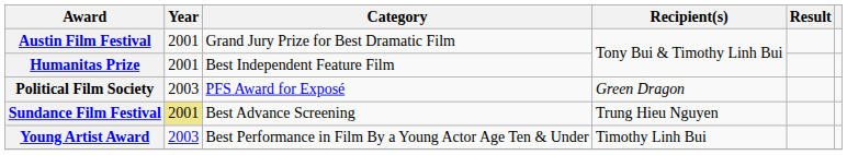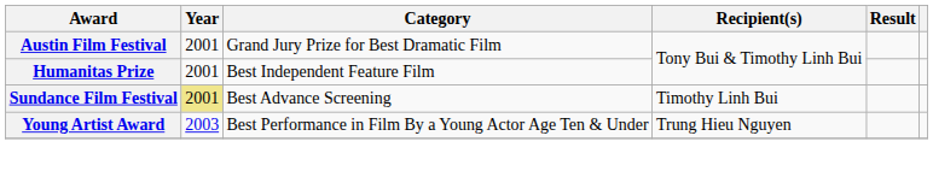- row: Political Film Society | 2003 | PFS Award for Exposé | Green Dragon
Sundance Film Festival | Recipient(s): Trung Hieu Nguyen -> Timothy Linh Bui
Young Artist Award | Recipient(s): Timothy Linh Bui -> Trung Hieu Nguyen
